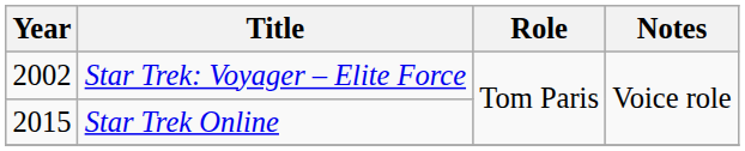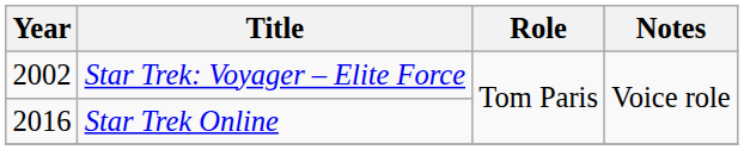Star Trek Online | Year: 2015 -> 2016
